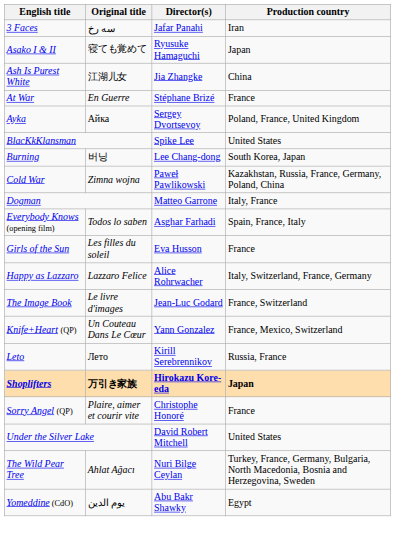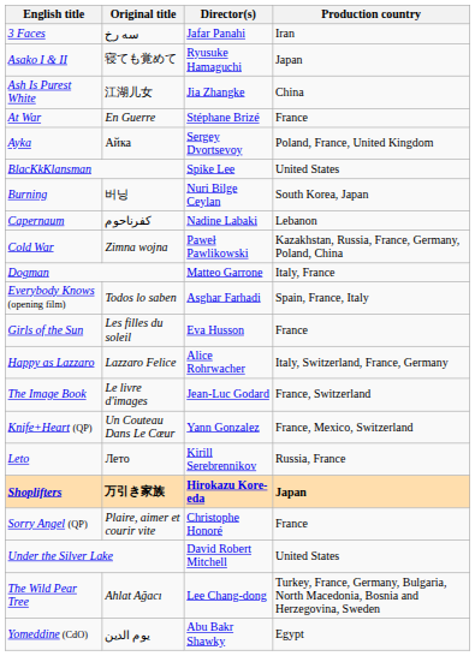Burning | Director(s): Lee Chang-dong -> Nuri Bilge Ceylan
+ row: Capernaum | كفرناحوم | Nadine Labaki | Lebanon
The Wild Pear Tree | Director(s): Nuri Bilge Ceylan -> Lee Chang-dong
